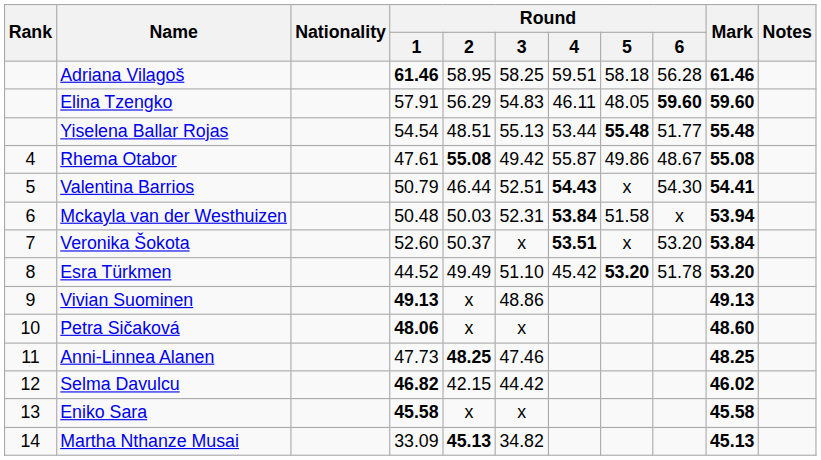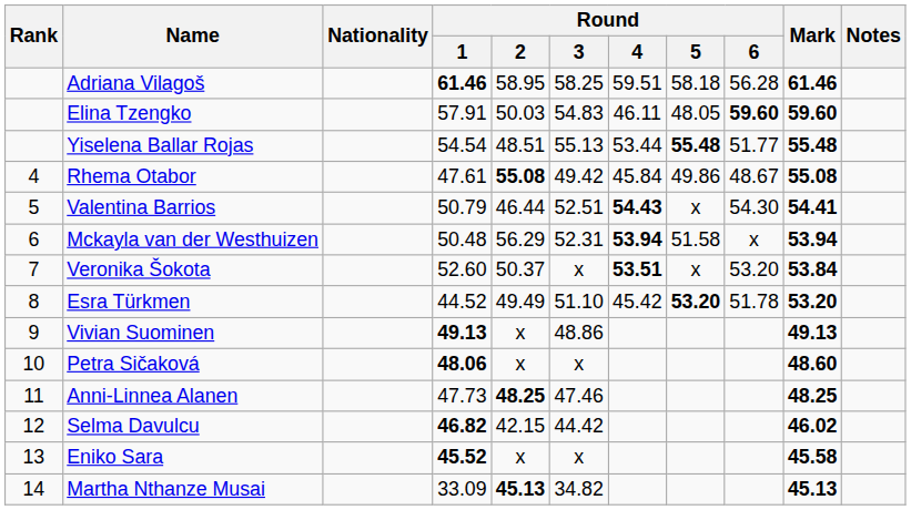Elina Tzengko | Round / 2: 56.29 -> 50.03
Rhema Otabor | Round / 4: 55.87 -> 45.84
Mckayla van der Westhuizen | Round / 2: 50.03 -> 56.29
Mckayla van der Westhuizen | Round / 4: 53.84 -> 53.94
Eniko Sara | Round / 1: 45.58 -> 45.52
